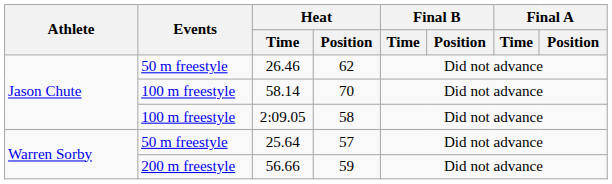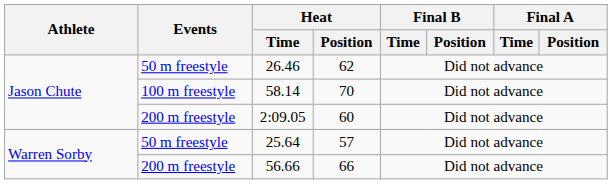2:09.05 | Events: 100 m freestyle -> 200 m freestyle
2:09.05 | Heat / Position: 58 -> 60
56.66 | Heat / Position: 59 -> 66
